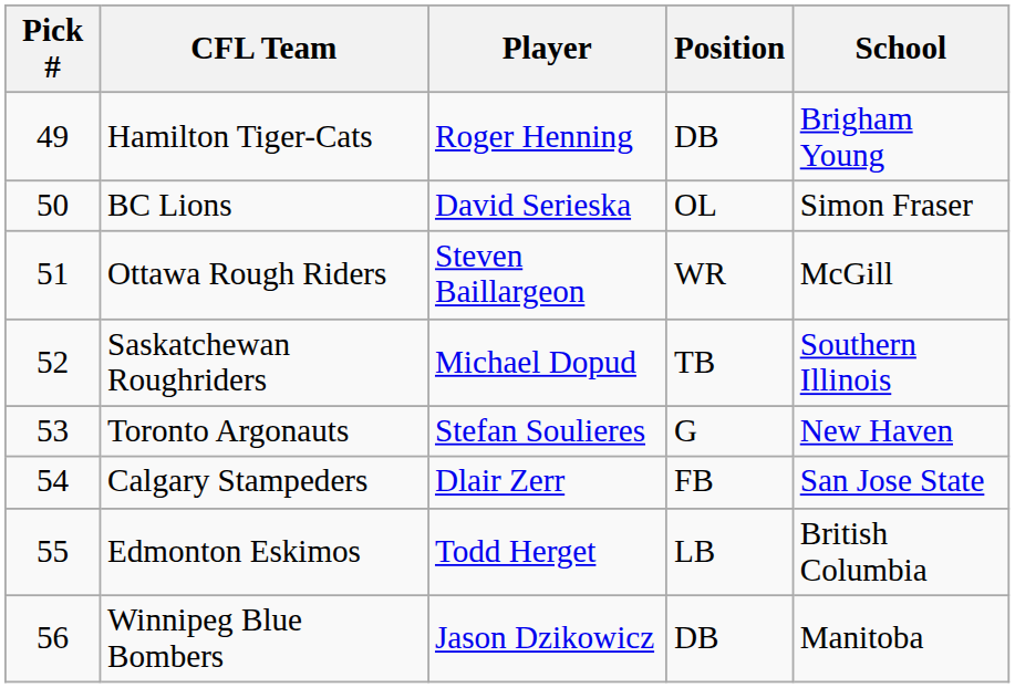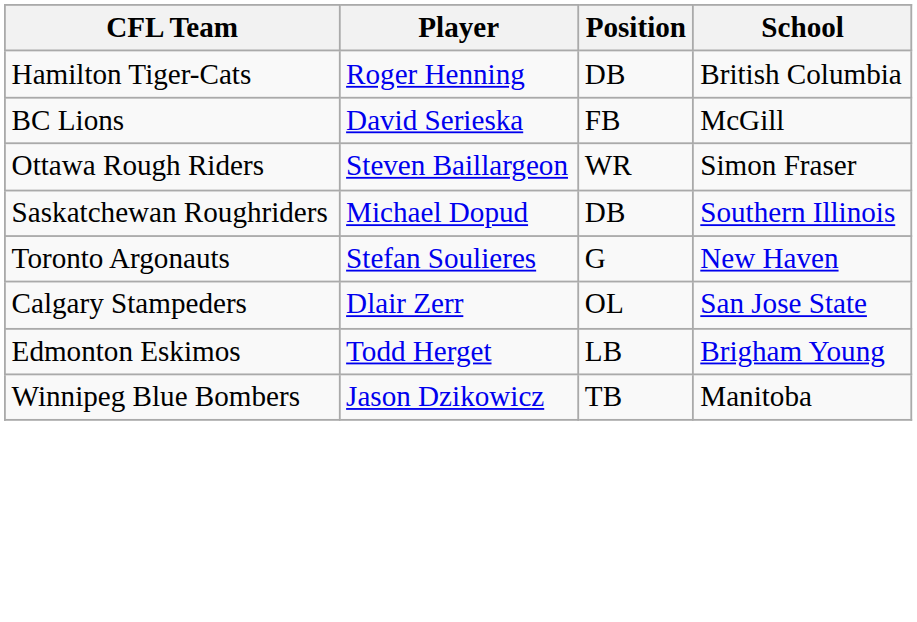- column: Pick # | 49 | 50 | 51 | 52 | 53 | 54 | 55 | 56
Hamilton Tiger-Cats | School: Brigham Young -> British Columbia
BC Lions | Position: OL -> FB
BC Lions | School: Simon Fraser -> McGill
Ottawa Rough Riders | School: McGill -> Simon Fraser
Saskatchewan Roughriders | Position: TB -> DB
Calgary Stampeders | Position: FB -> OL
Edmonton Eskimos | School: British Columbia -> Brigham Young
Winnipeg Blue Bombers | Position: DB -> TB
